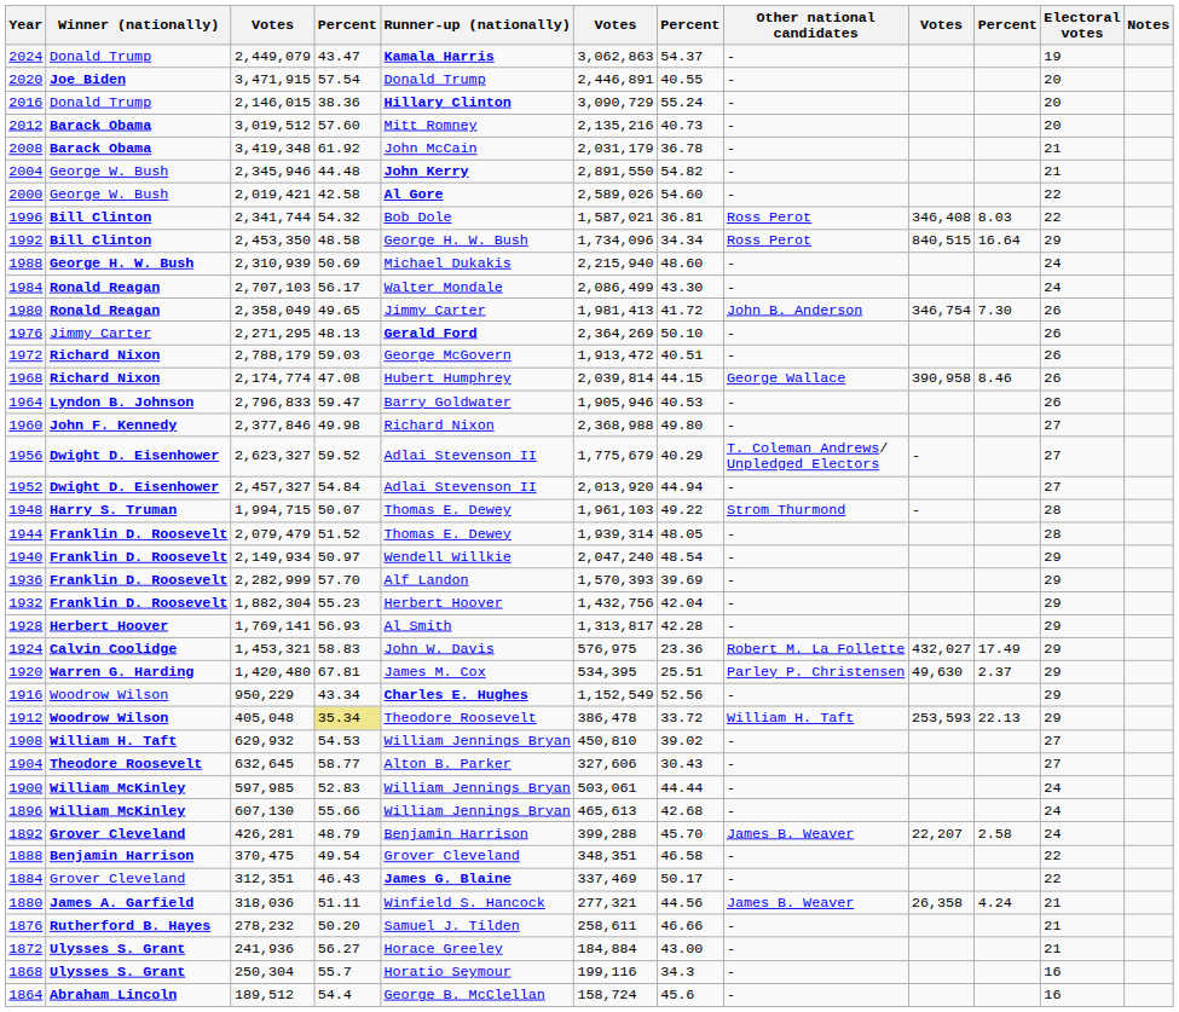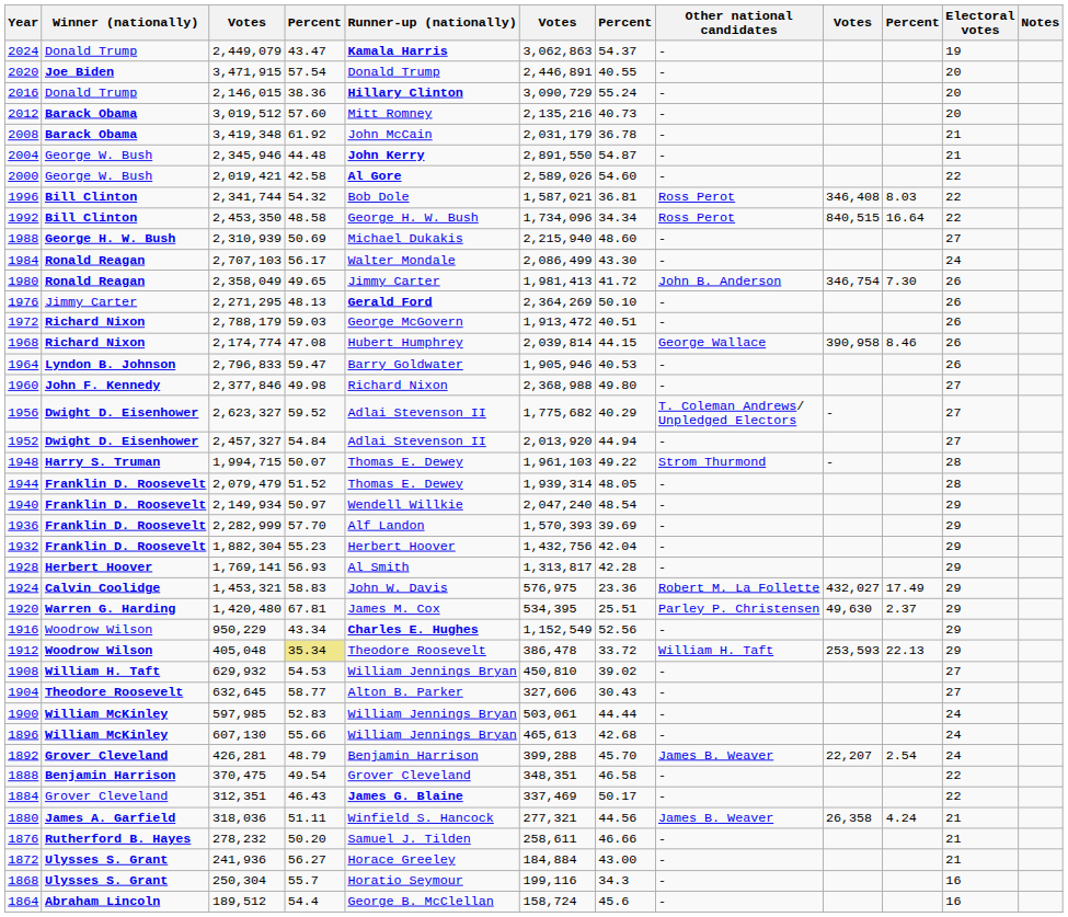2004 | column 7: 54.82 -> 54.87
1992 | Electoral votes: 29 -> 22
1988 | Electoral votes: 24 -> 27
1956 | column 6: 1,775,679 -> 1,775,682
1892 | column 10: 2.58 -> 2.54
